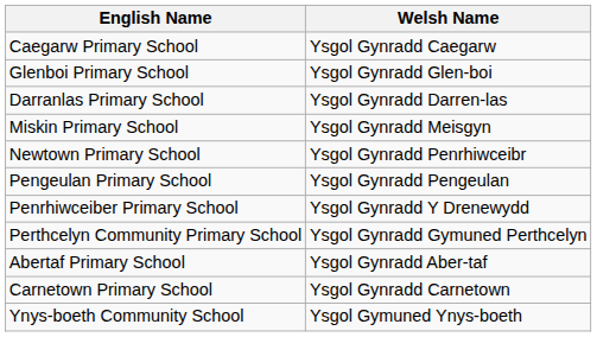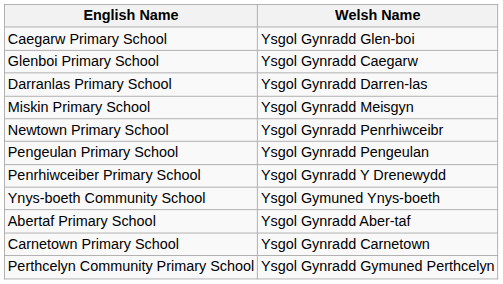Caegarw Primary School | Welsh Name: Ysgol Gynradd Caegarw -> Ysgol Gynradd Glen-boi
Glenboi Primary School | Welsh Name: Ysgol Gynradd Glen-boi -> Ysgol Gynradd Caegarw
rows swapped: Perthcelyn Community Primary School <-> Ynys-boeth Community School
